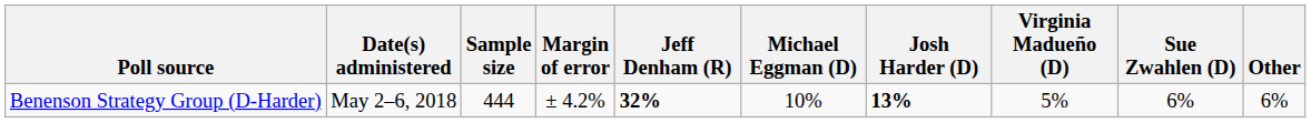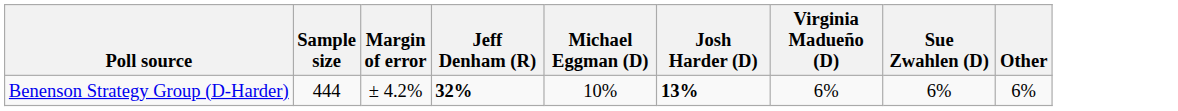- column: Date(s) administered | May 2–6, 2018
Benenson Strategy Group (D-Harder) | Virginia Madueño (D): 5% -> 6%
